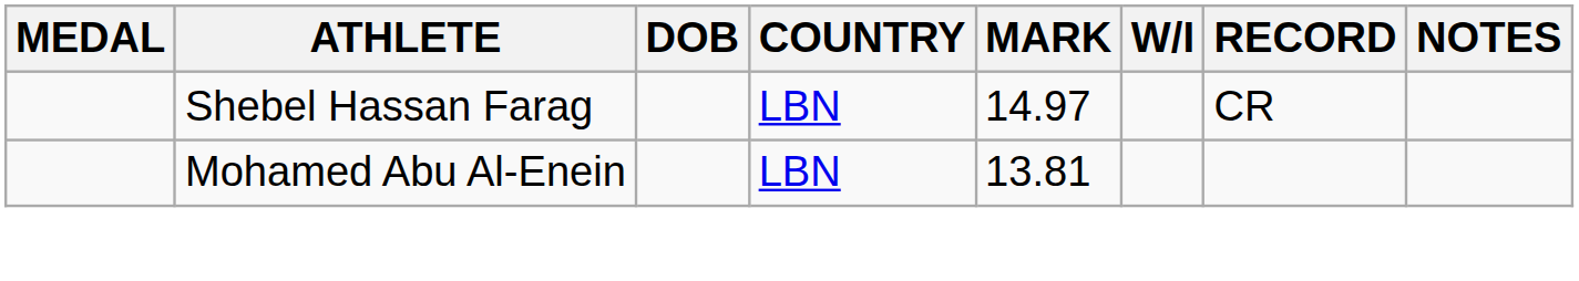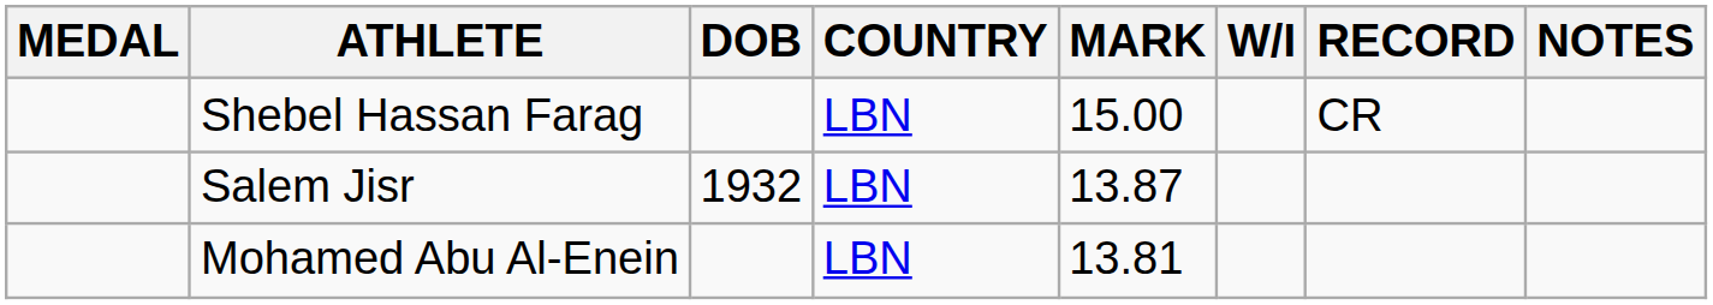Shebel Hassan Farag | MARK: 14.97 -> 15.00
+ row: Salem Jisr | 1932 | LBN | 13.87
